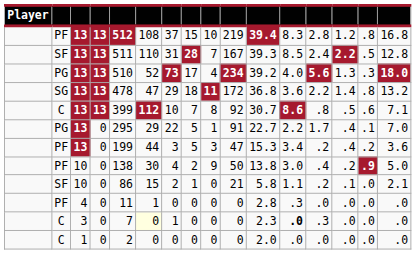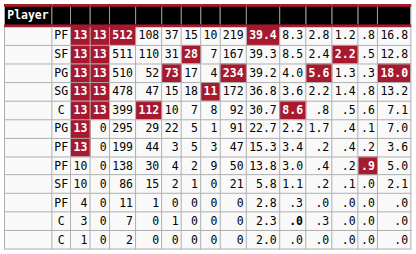SG | column 7: 29 -> 15
C / 3 | column 6: lightyellow background -> no background
